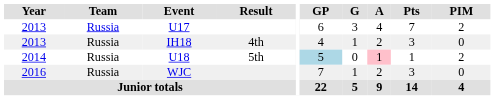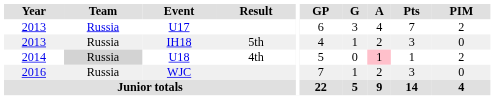IH18 | Result: 4th -> 5th
U18 | Team: no background -> lightgrey background
U18 | Result: 5th -> 4th
U18 | GP: lightblue background -> no background
